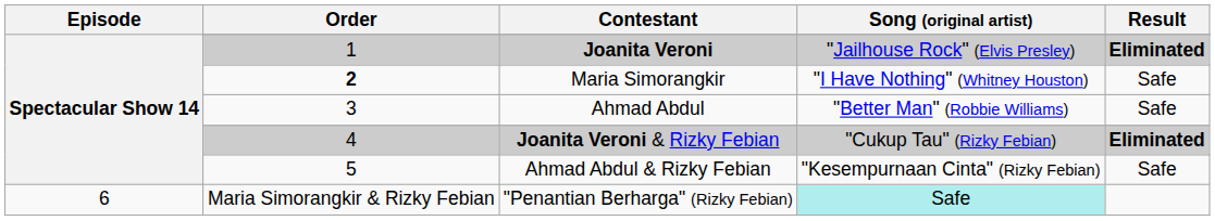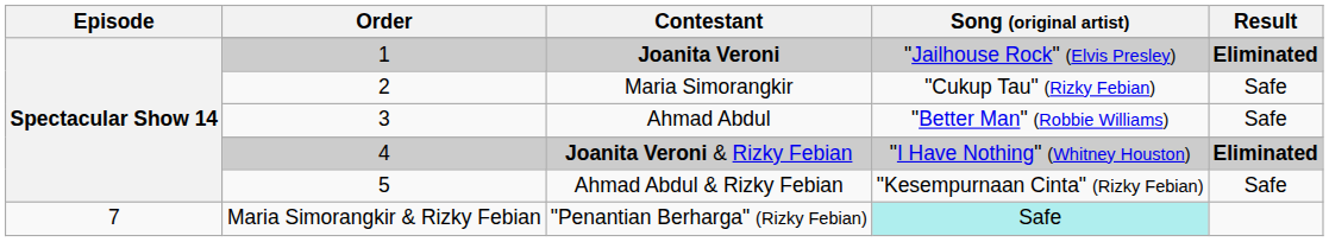Maria Simorangkir | Order: bold -> normal
Maria Simorangkir | Song (original artist): "I Have Nothing" (Whitney Houston) -> "Cukup Tau" (Rizky Febian)
Joanita Veroni & Rizky Febian | Song (original artist): "Cukup Tau" (Rizky Febian) -> "I Have Nothing" (Whitney Houston)
"Penantian Berharga" (Rizky Febian) | Episode / Spectacular Show 14: 6 -> 7
